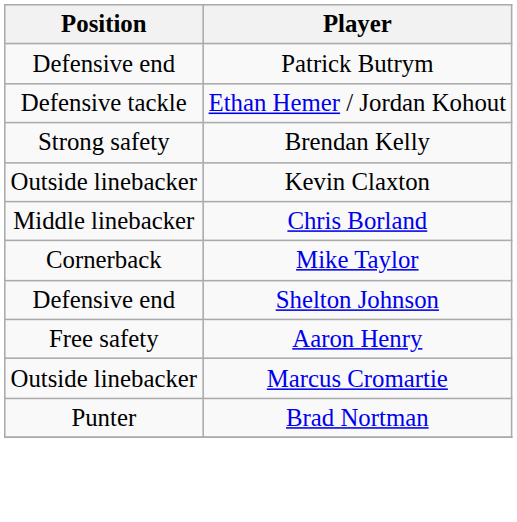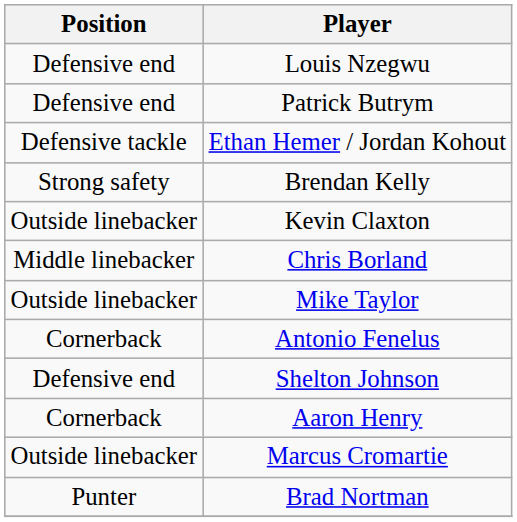+ row: Defensive end | Louis Nzegwu
Mike Taylor | Position: Cornerback -> Outside linebacker
+ row: Cornerback | Antonio Fenelus
Aaron Henry | Position: Free safety -> Cornerback
